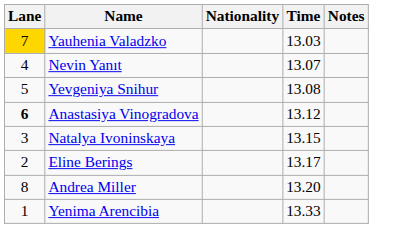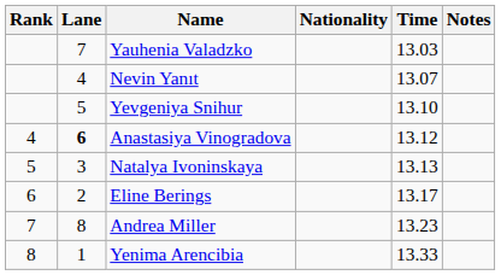+ column: Rank | 4 | 5 | 6 | 7 | 8
Yauhenia Valadzko | Lane: gold background -> no background
Yevgeniya Snihur | Time: 13.08 -> 13.10
Natalya Ivoninskaya | Time: 13.15 -> 13.13
Andrea Miller | Time: 13.20 -> 13.23
